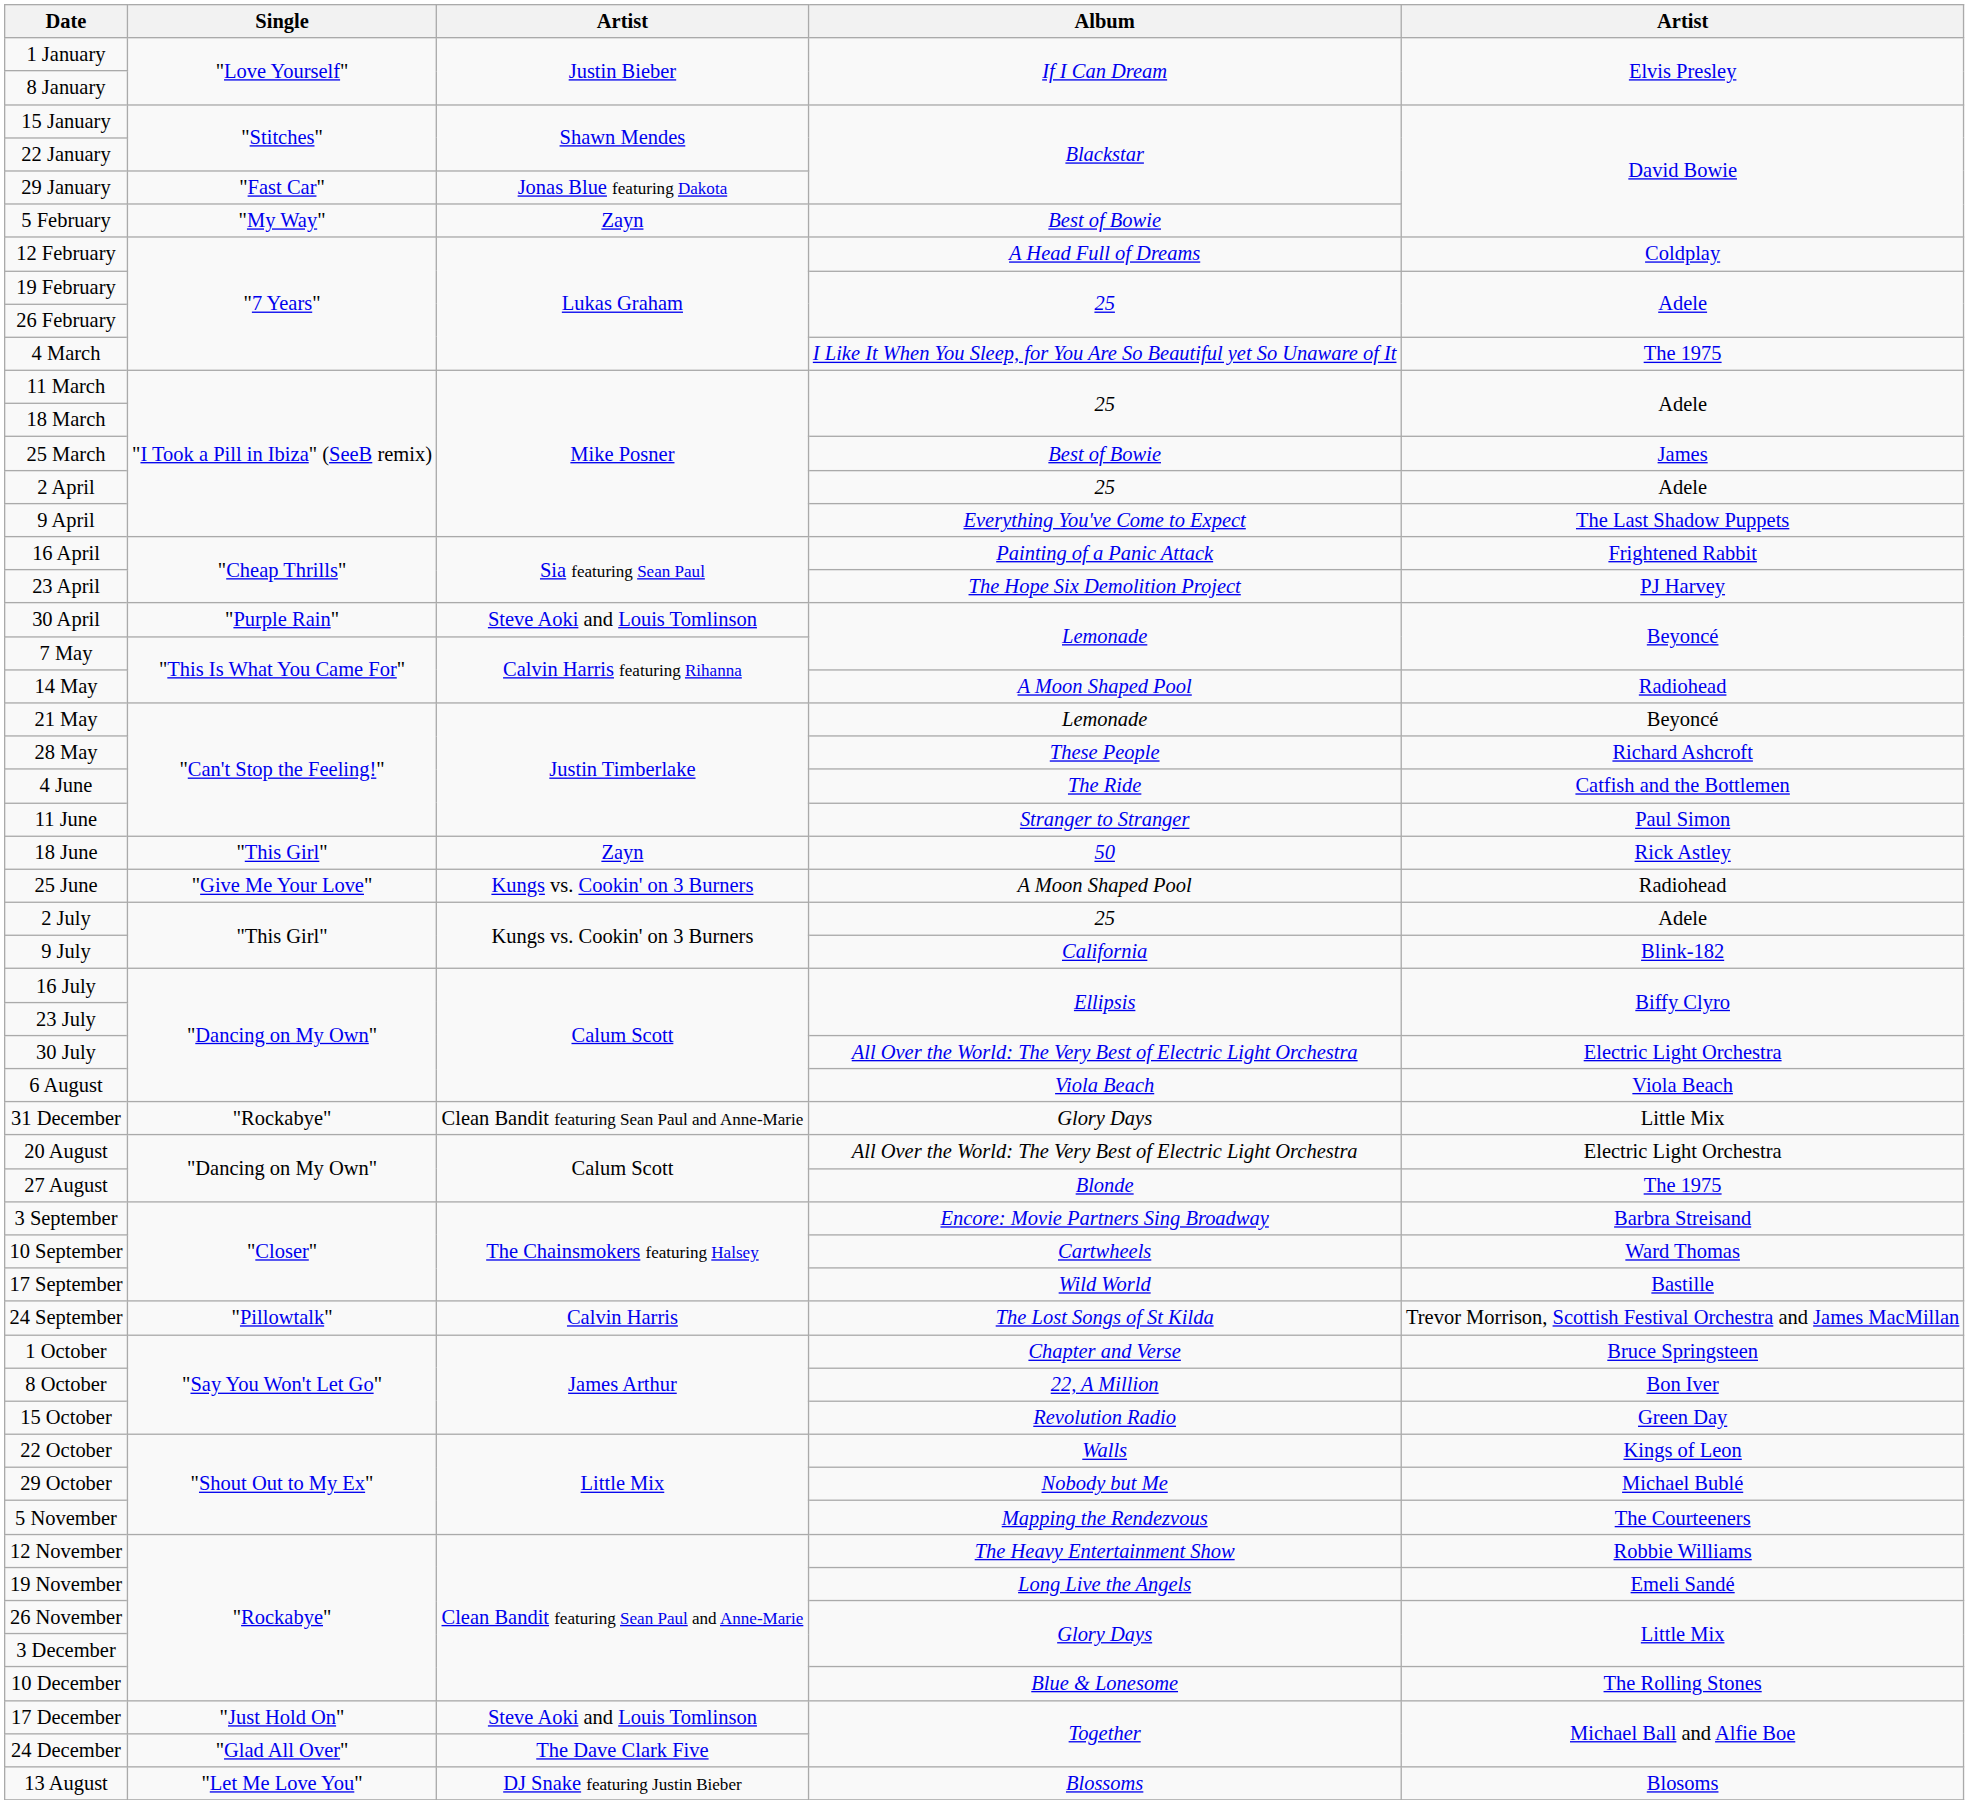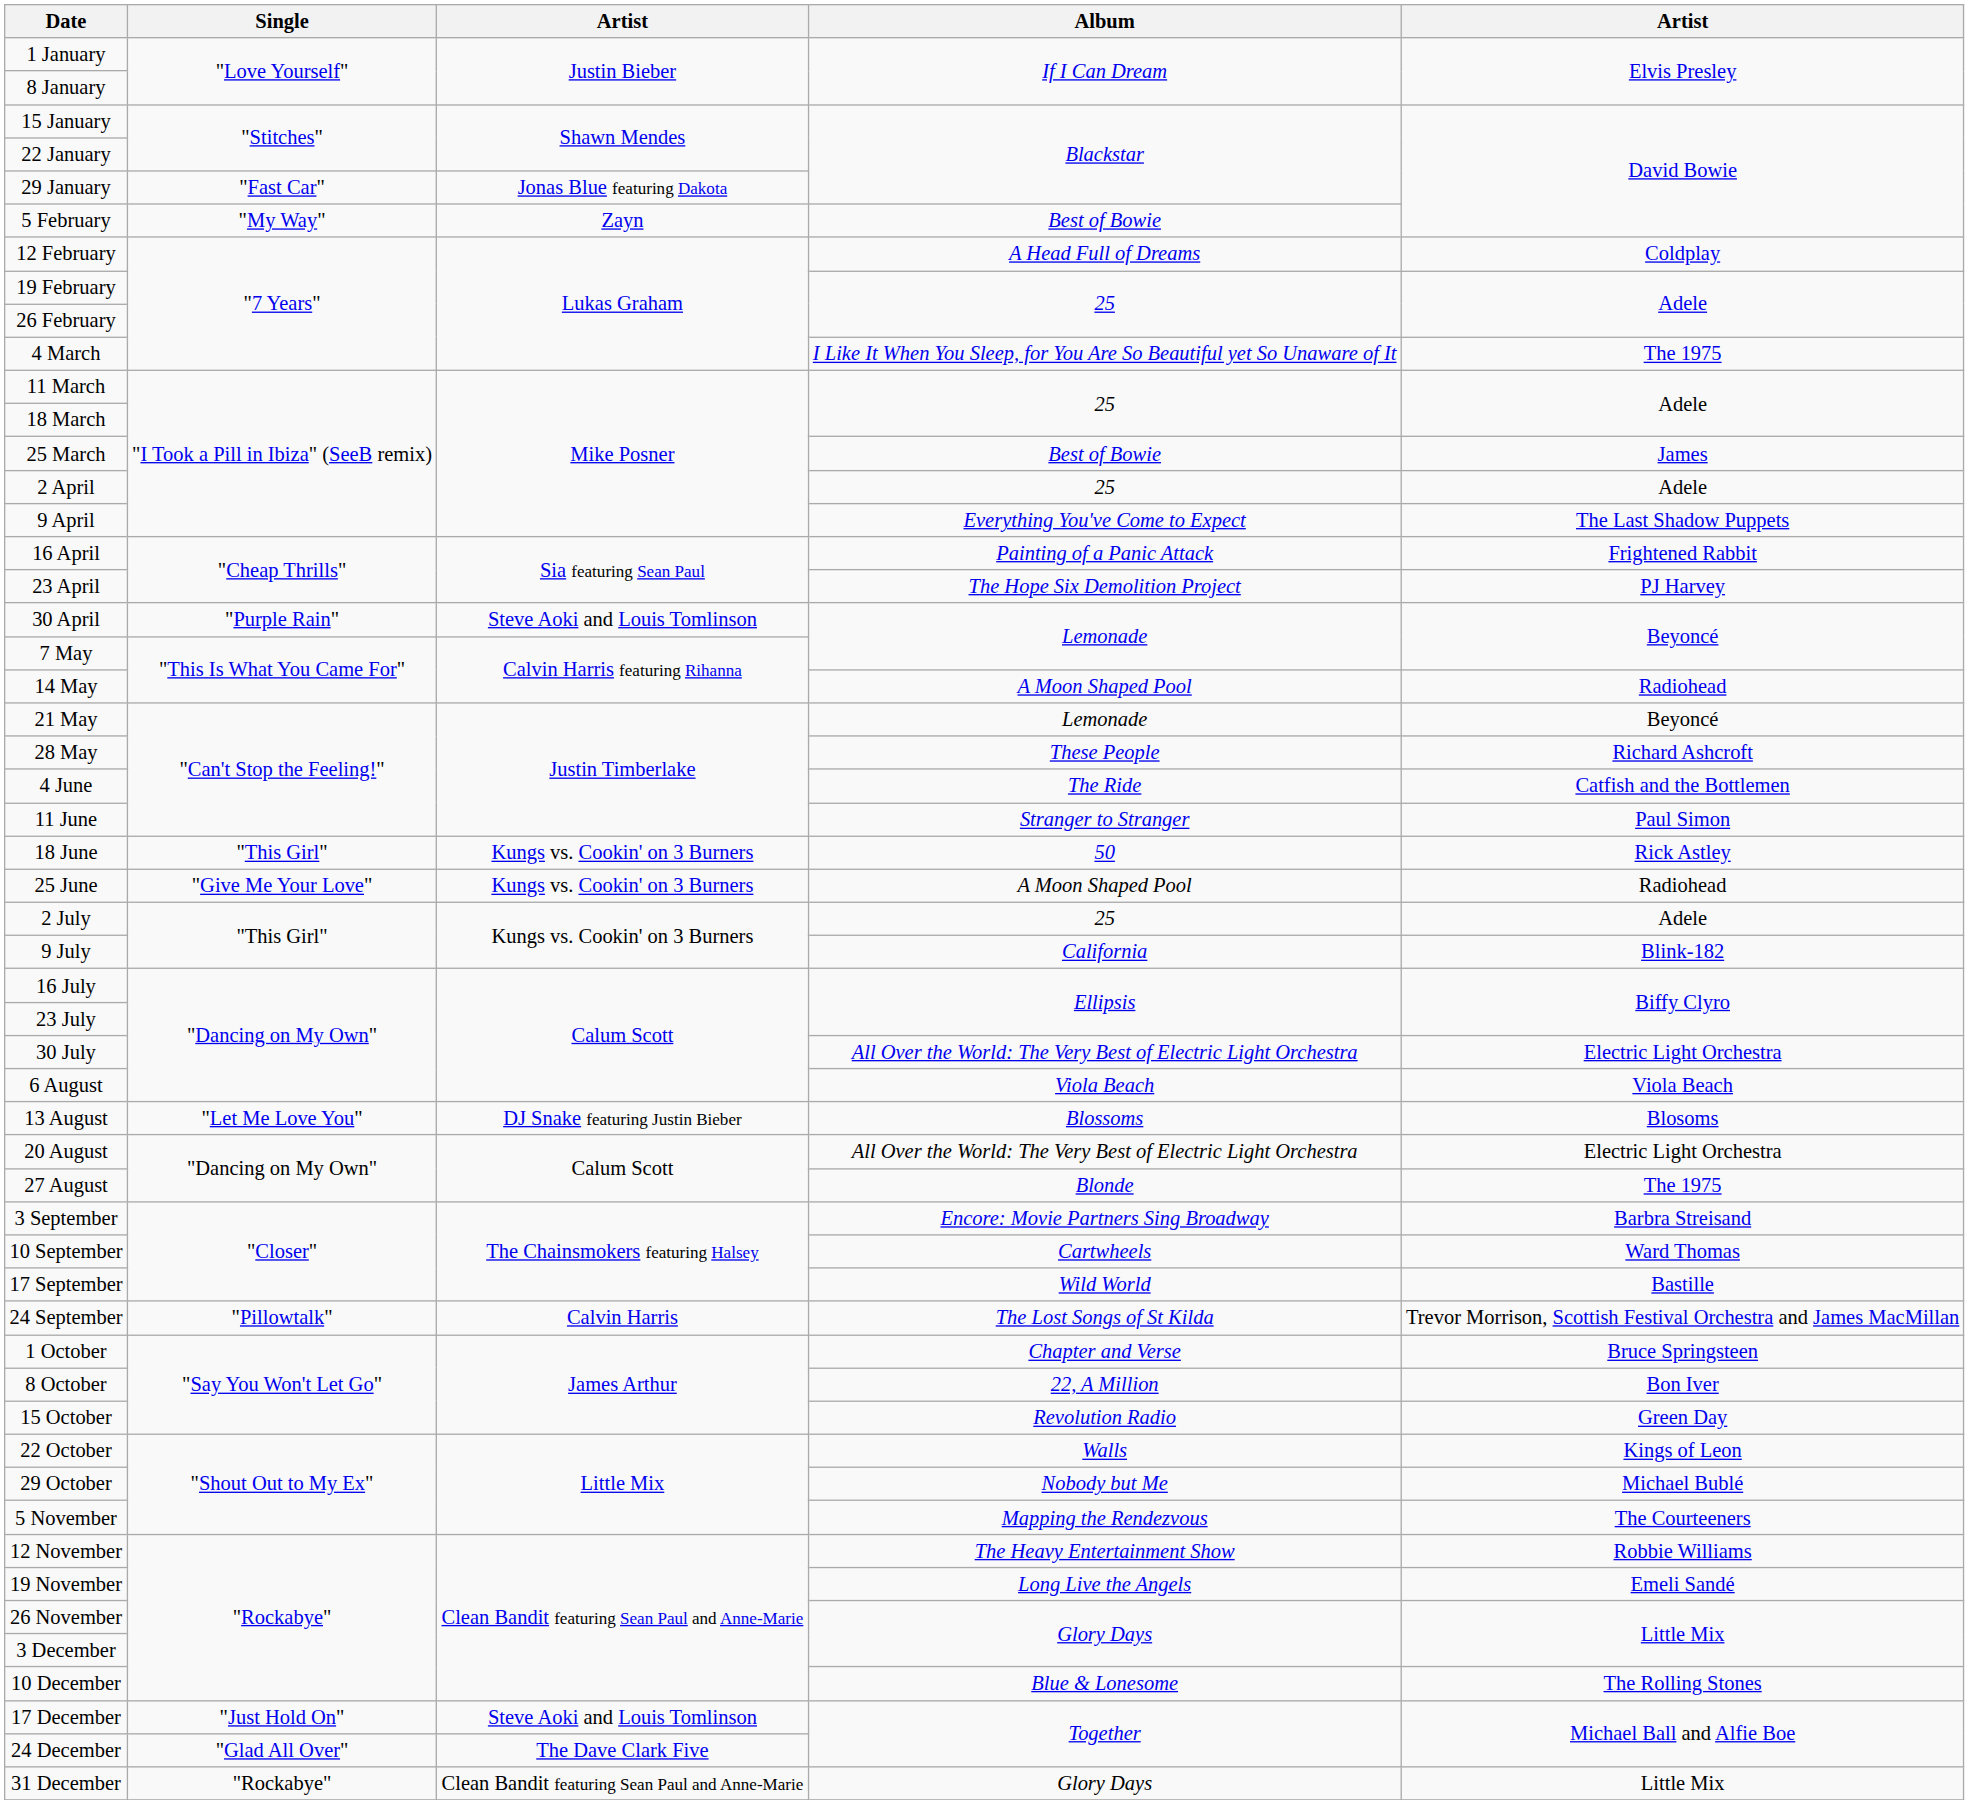18 June | column 3: Zayn -> Kungs vs. Cookin' on 3 Burners
rows swapped: 13 August <-> 31 December
